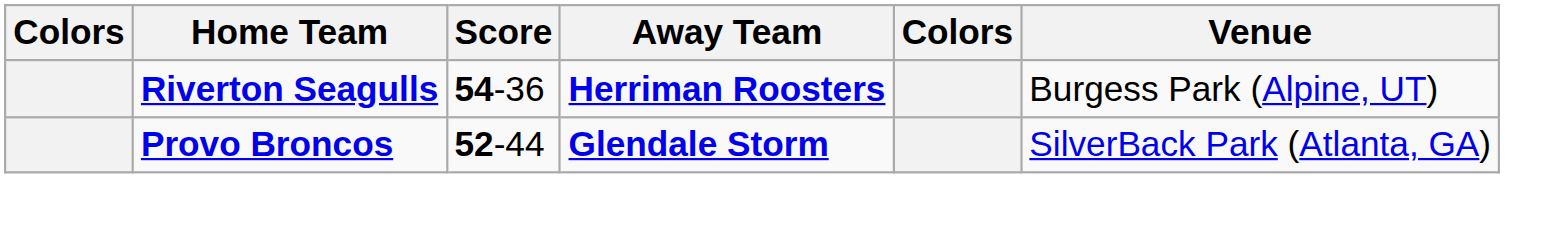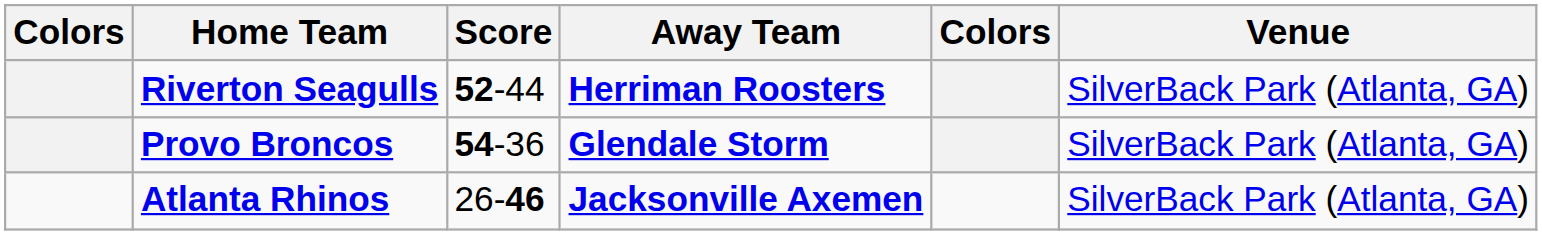Riverton Seagulls | Score: 54-36 -> 52-44
Riverton Seagulls | Venue: Burgess Park (Alpine, UT) -> SilverBack Park (Atlanta, GA)
Provo Broncos | Score: 52-44 -> 54-36
+ row: Atlanta Rhinos | 26-46 | Jacksonville Axemen | SilverBack Park (Atlanta, GA)
